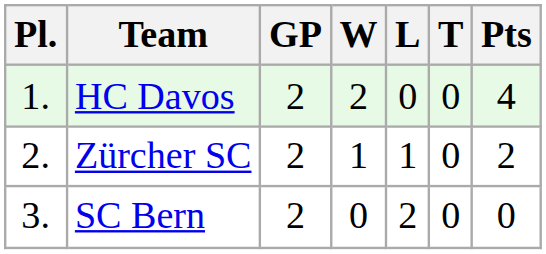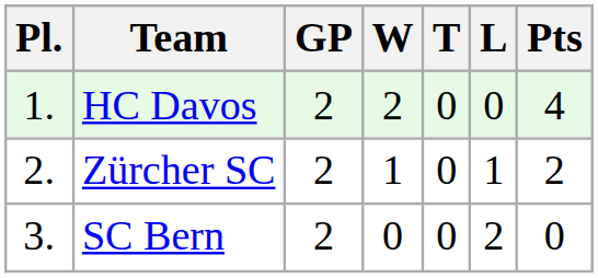columns swapped: T <-> L
